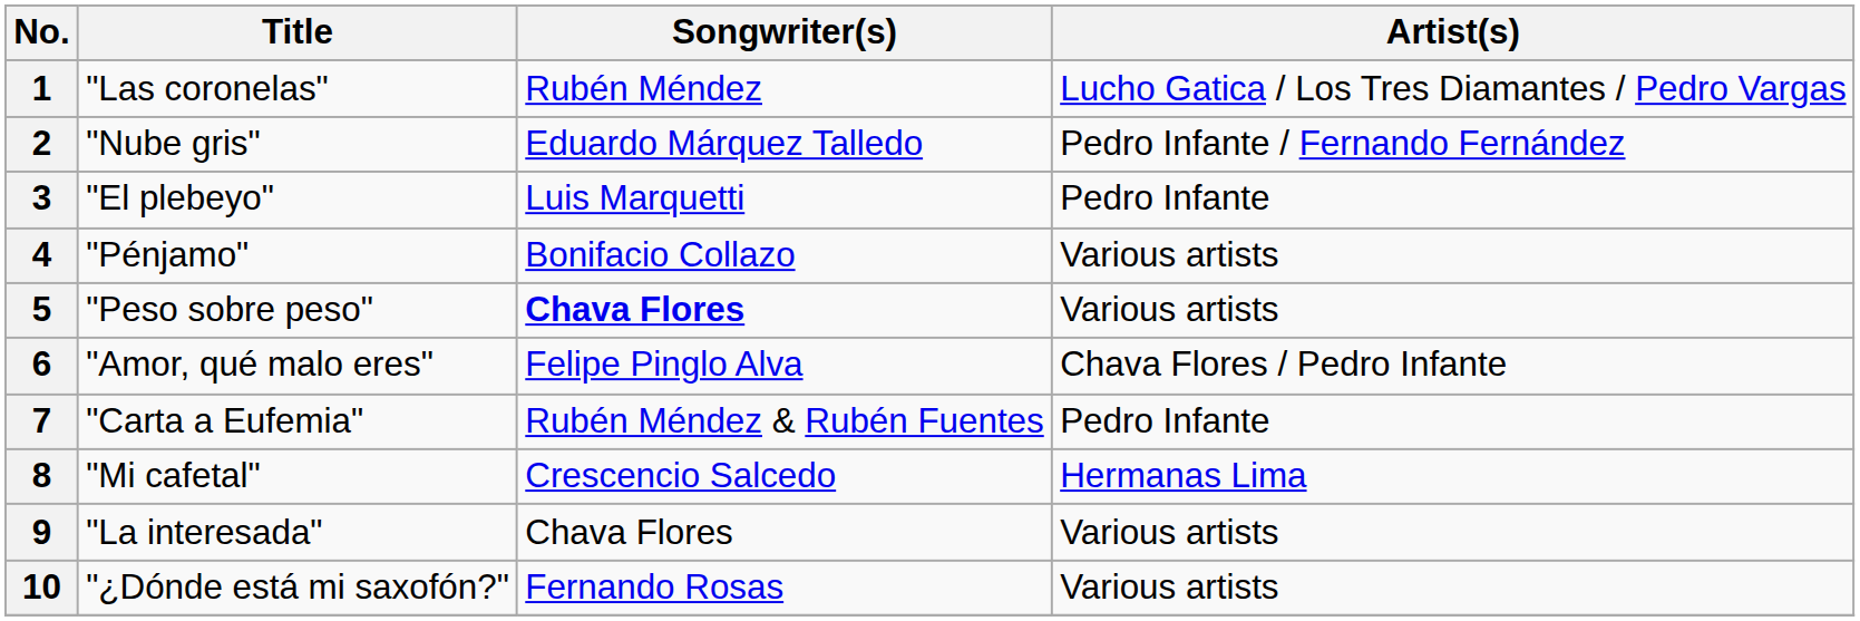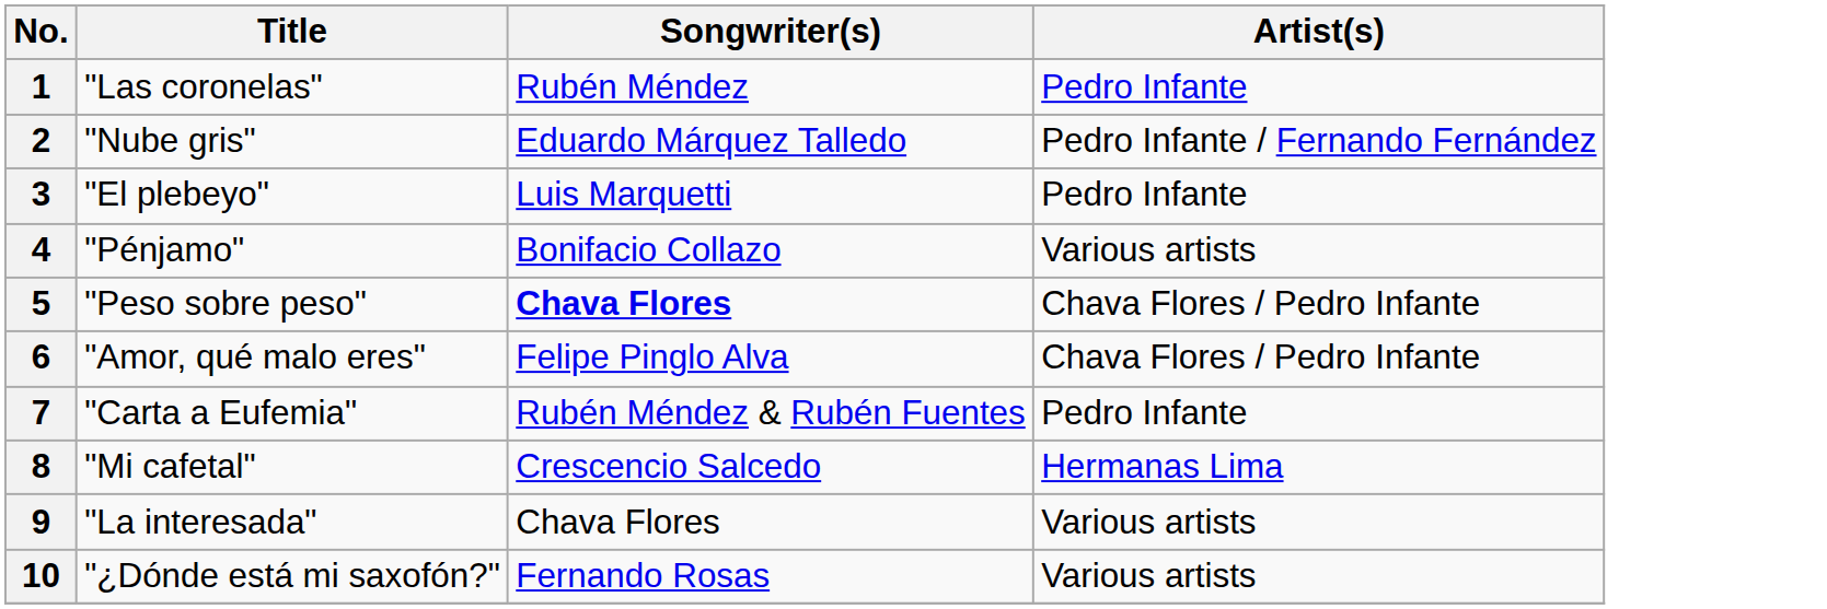1 | Artist(s): Lucho Gatica / Los Tres Diamantes / Pedro Vargas -> Pedro Infante
5 | Artist(s): Various artists -> Chava Flores / Pedro Infante
